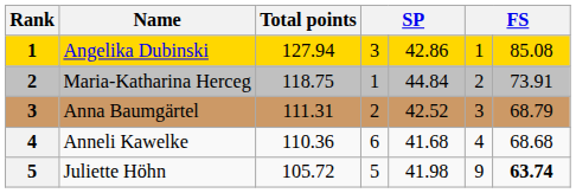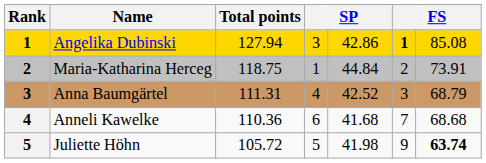Angelika Dubinski | column 6: normal -> bold
Anna Baumgärtel | column 4: 2 -> 4
Anneli Kawelke | column 6: 4 -> 7
